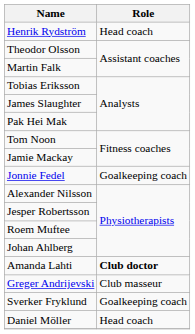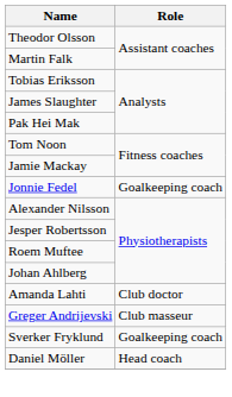- row: Henrik Rydström | Head coach
Amanda Lahti | Role: bold -> normal
